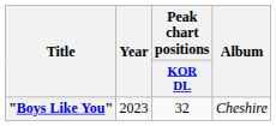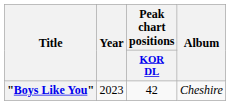"Boys Like You" | Peak chart positions / KOR DL: 32 -> 42
